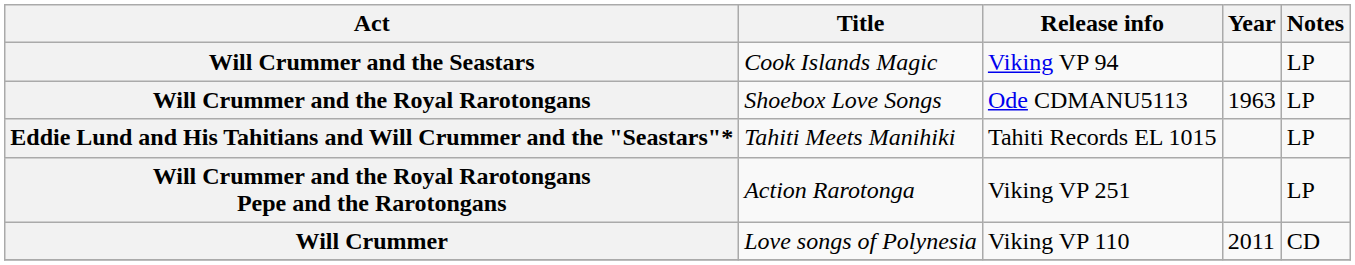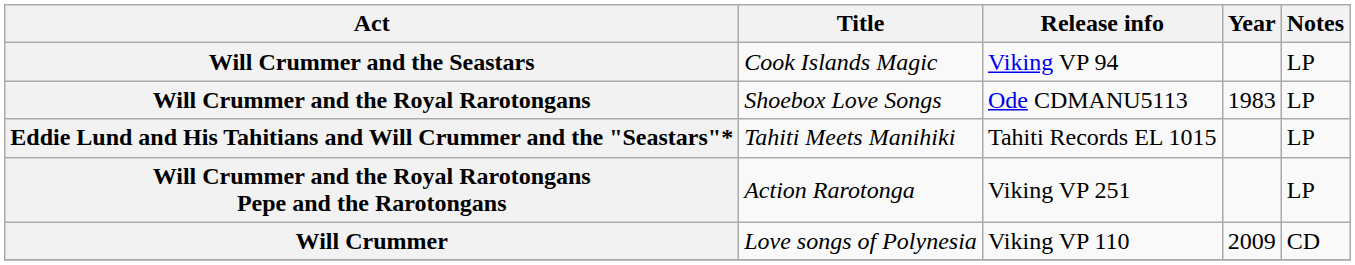Will Crummer and the Royal Rarotongans | Year: 1963 -> 1983
Will Crummer | Year: 2011 -> 2009
